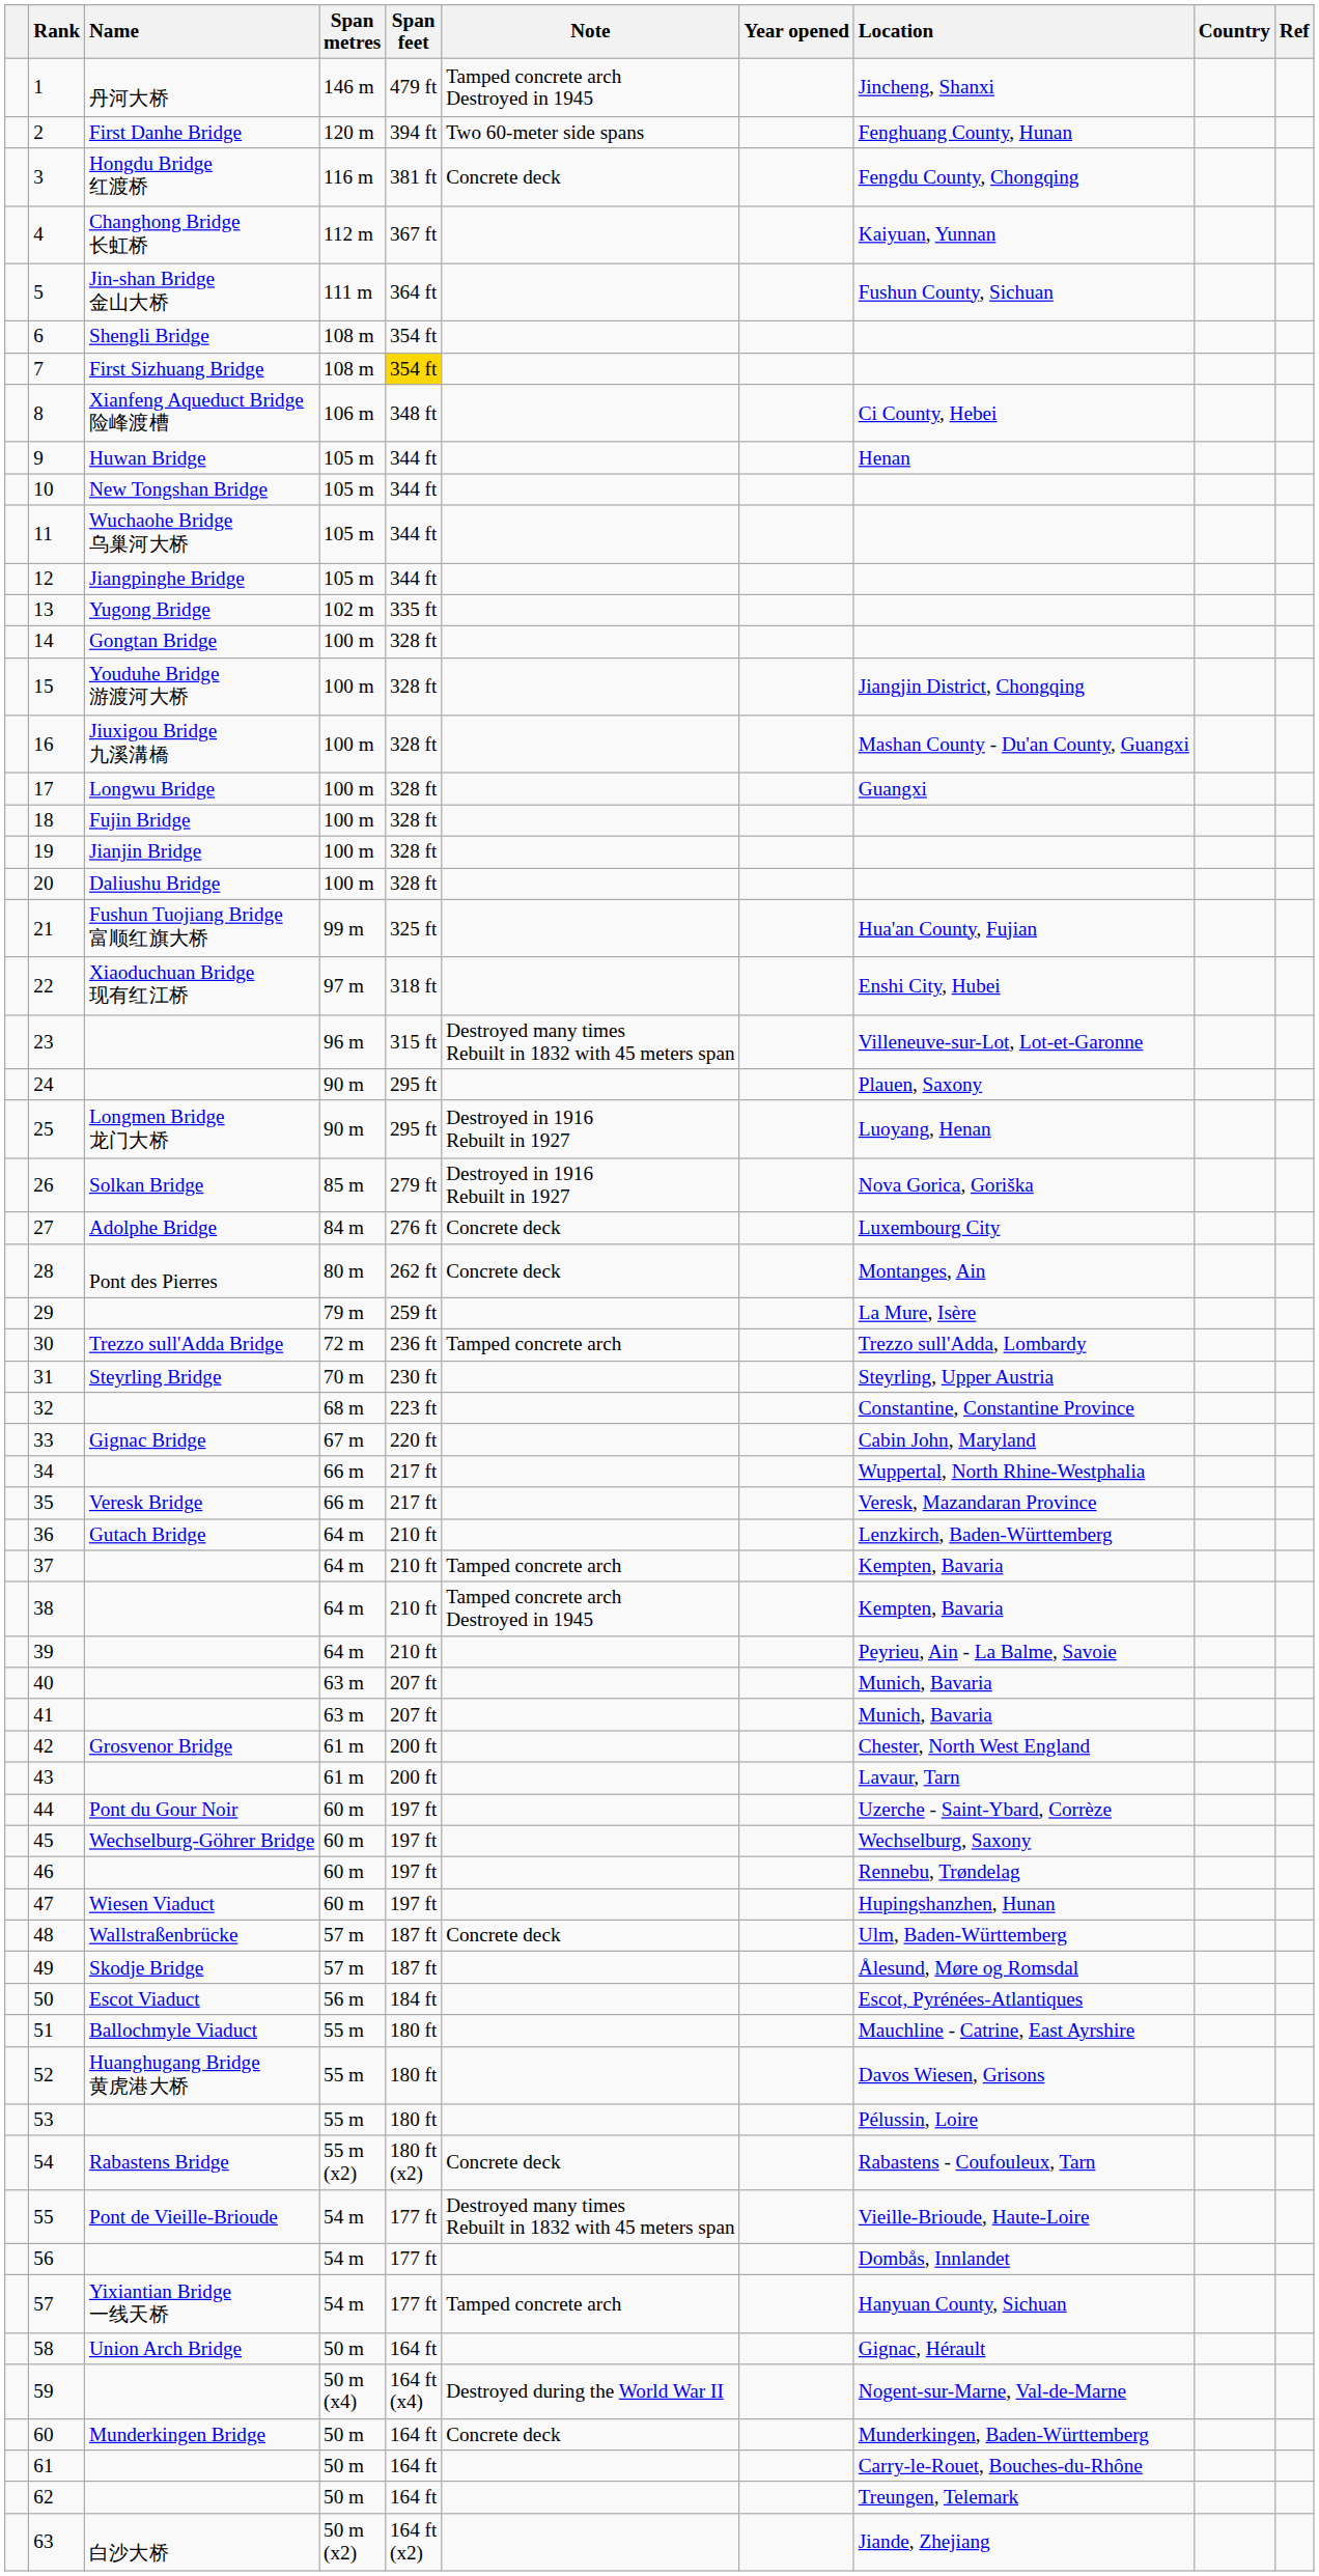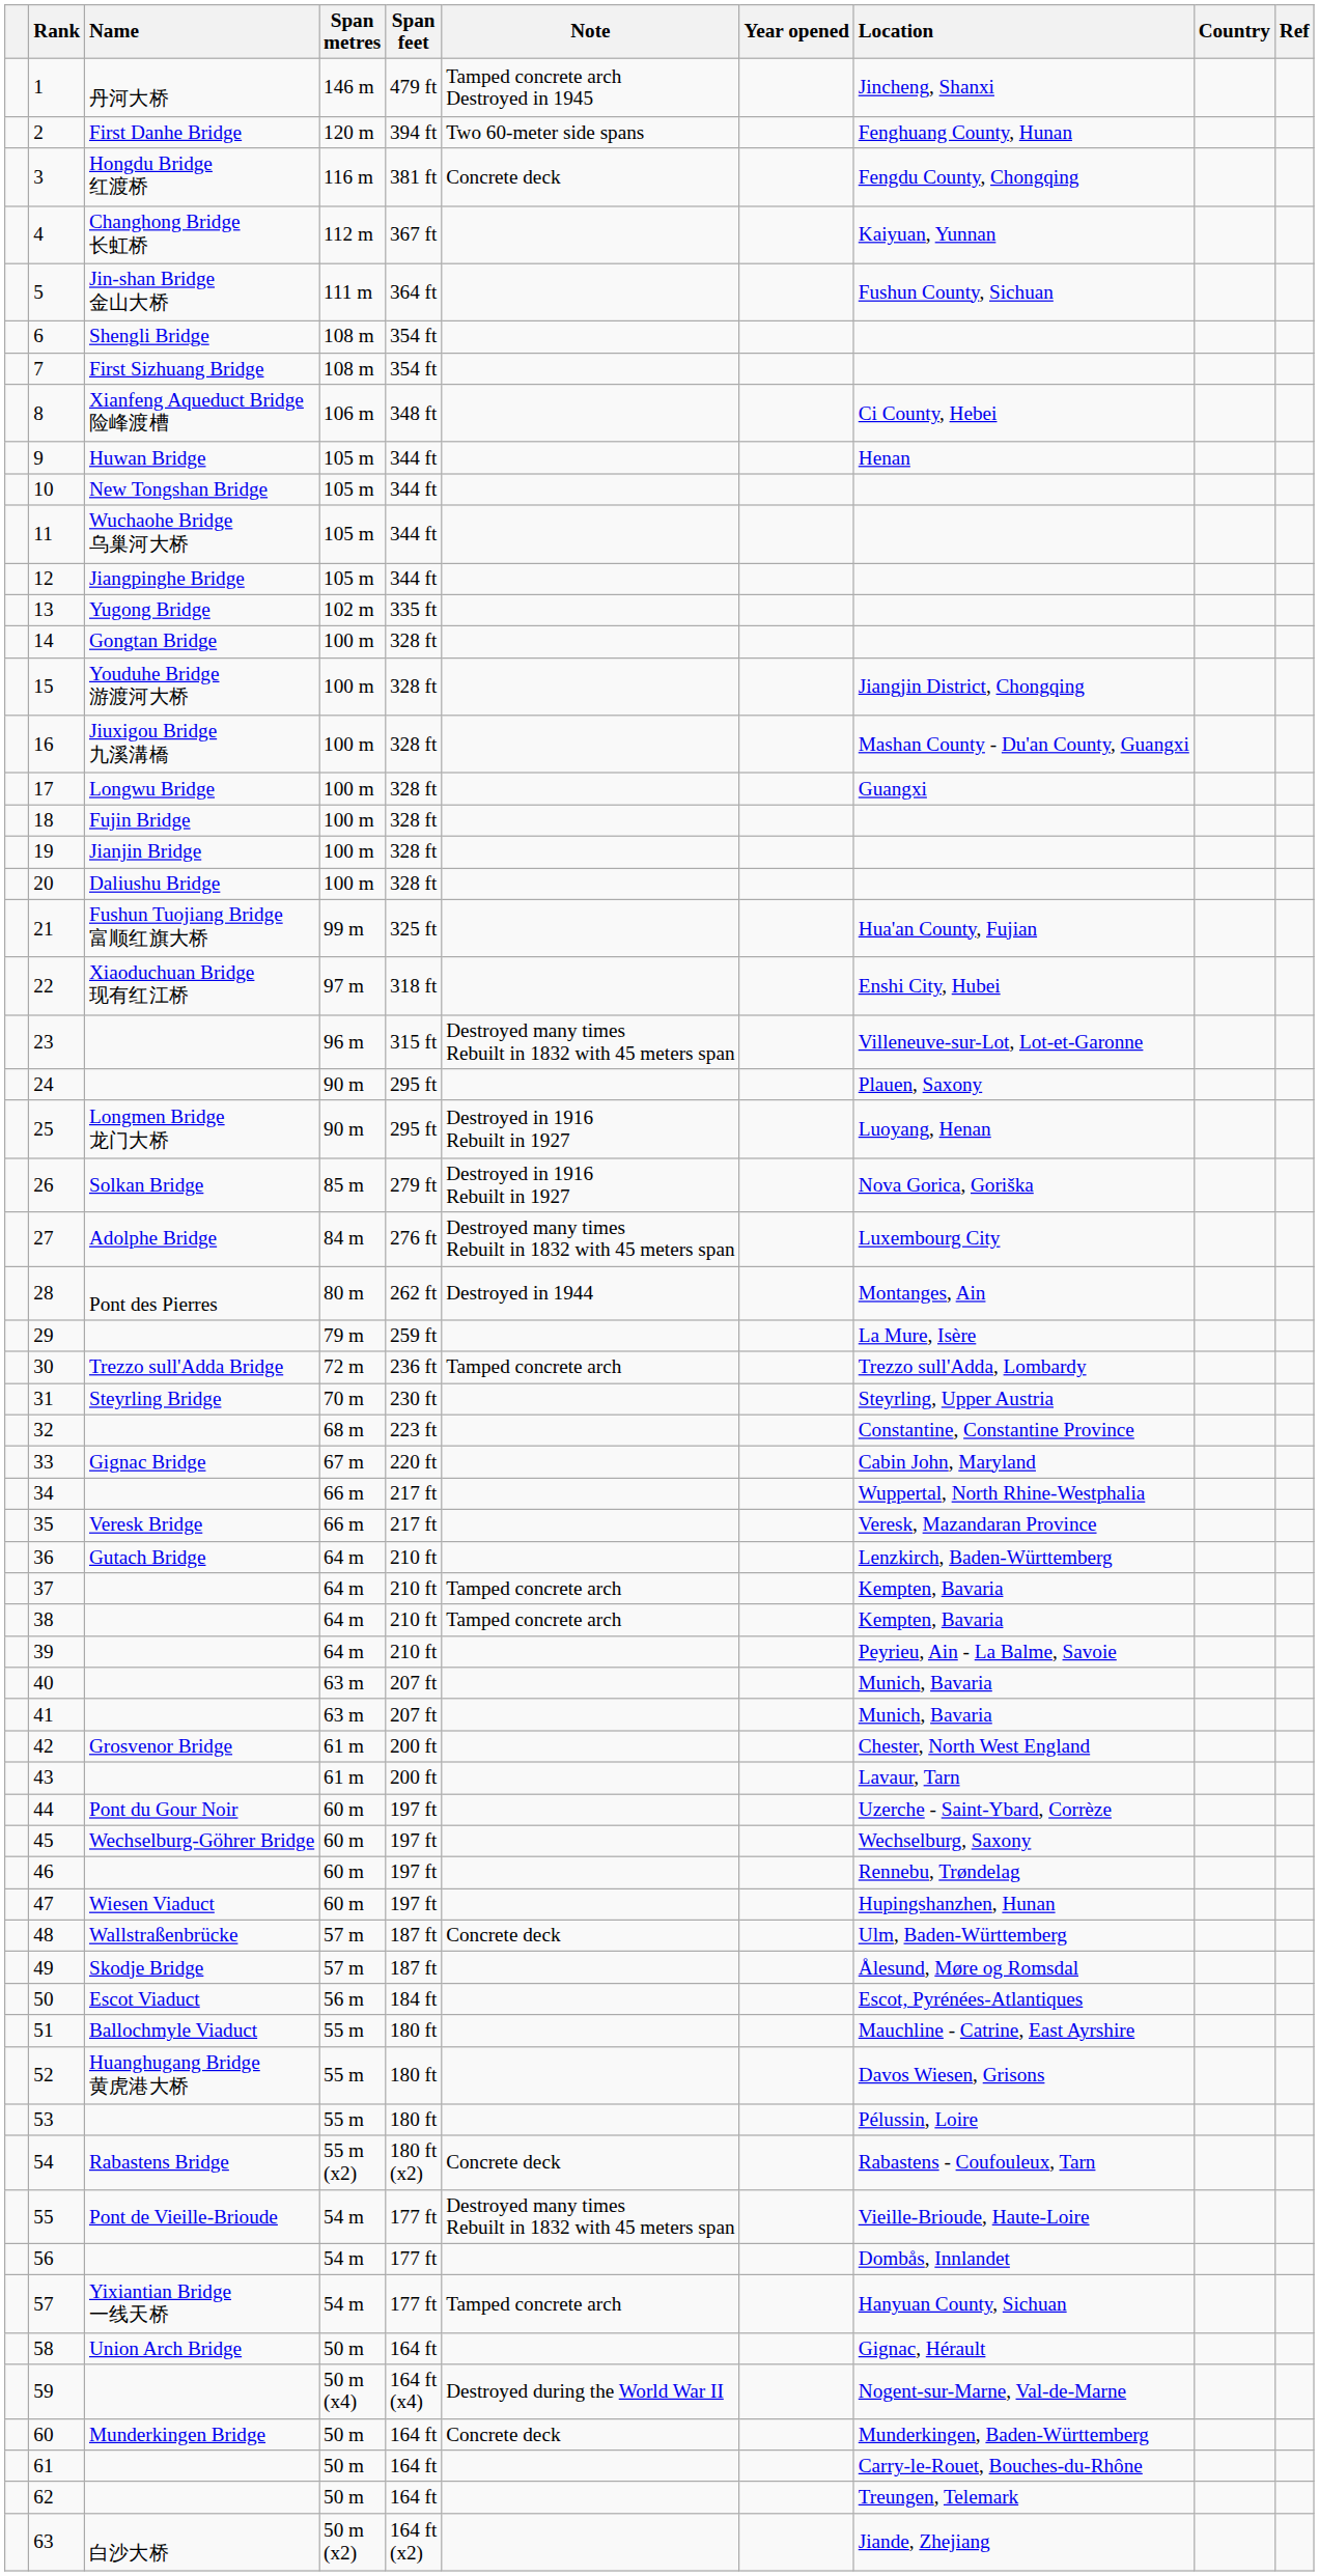7 | Span feet: gold background -> no background
27 | Note: Concrete deck -> Destroyed many times Rebuilt in 1832 with 45 meters span
28 | Note: Concrete deck -> Destroyed in 1944
38 | Note: Tamped concrete arch Destroyed in 1945 -> Tamped concrete arch
